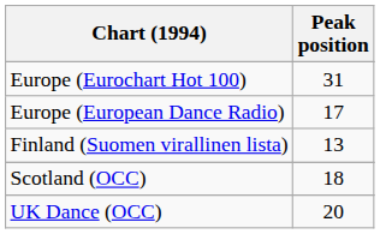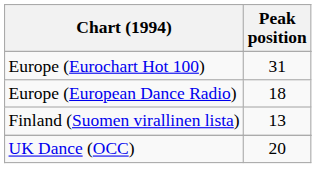Europe (European Dance Radio) | Peak position: 17 -> 18
- row: Scotland (OCC) | 18
